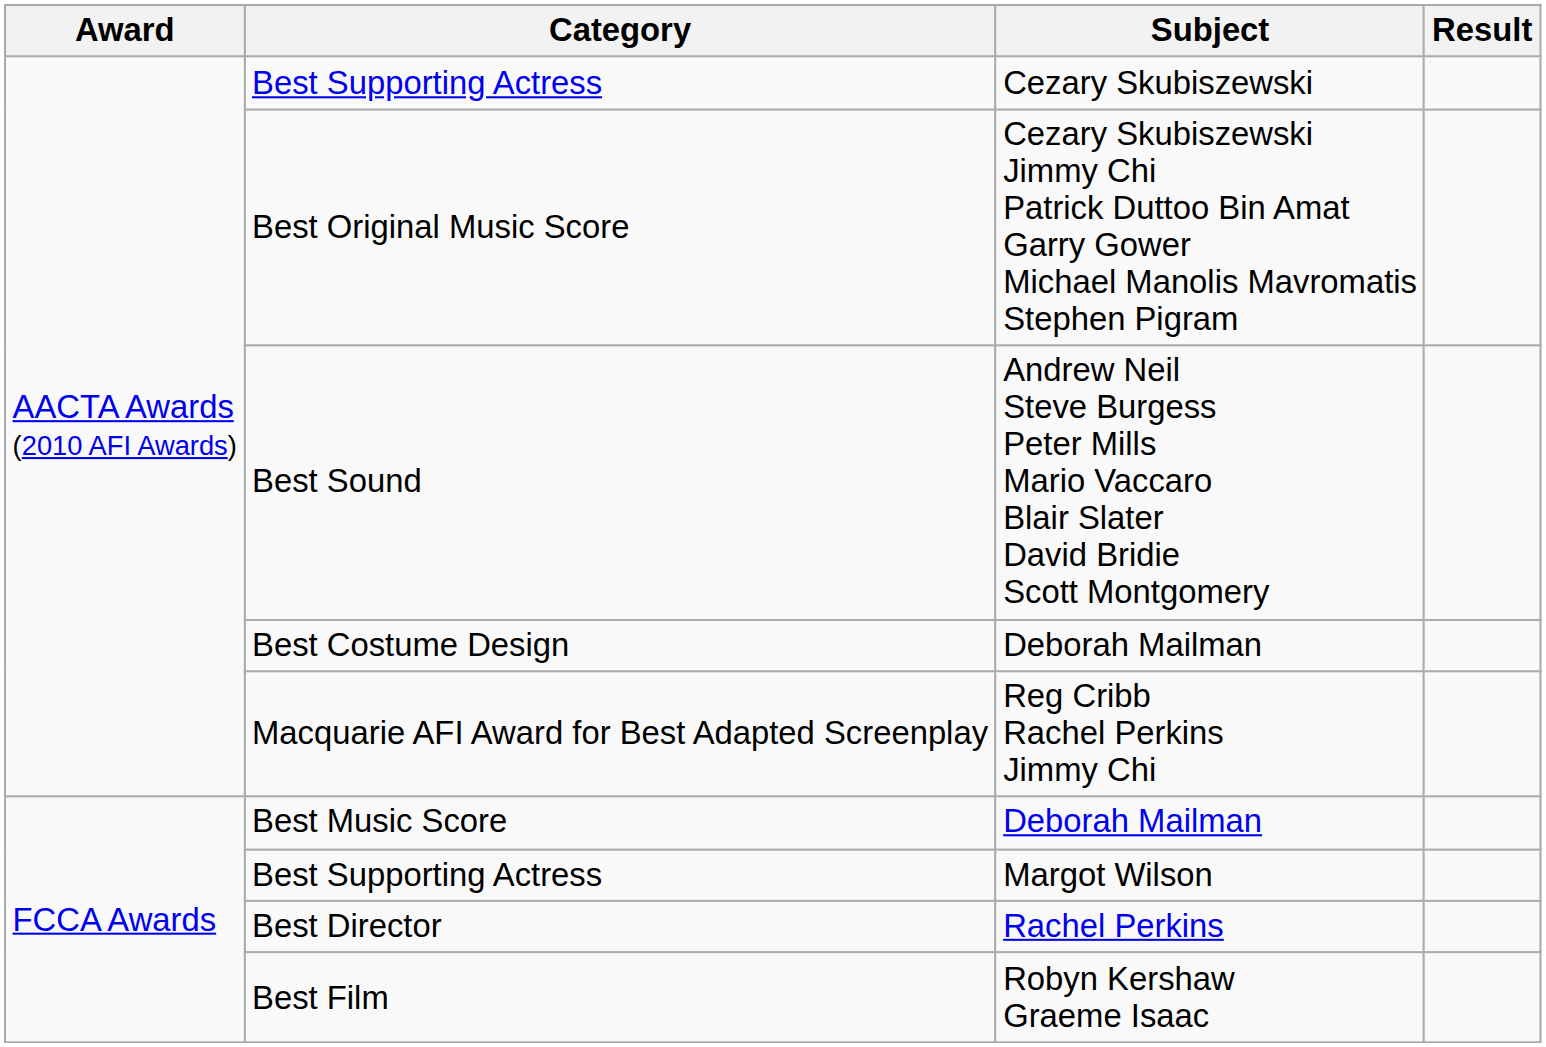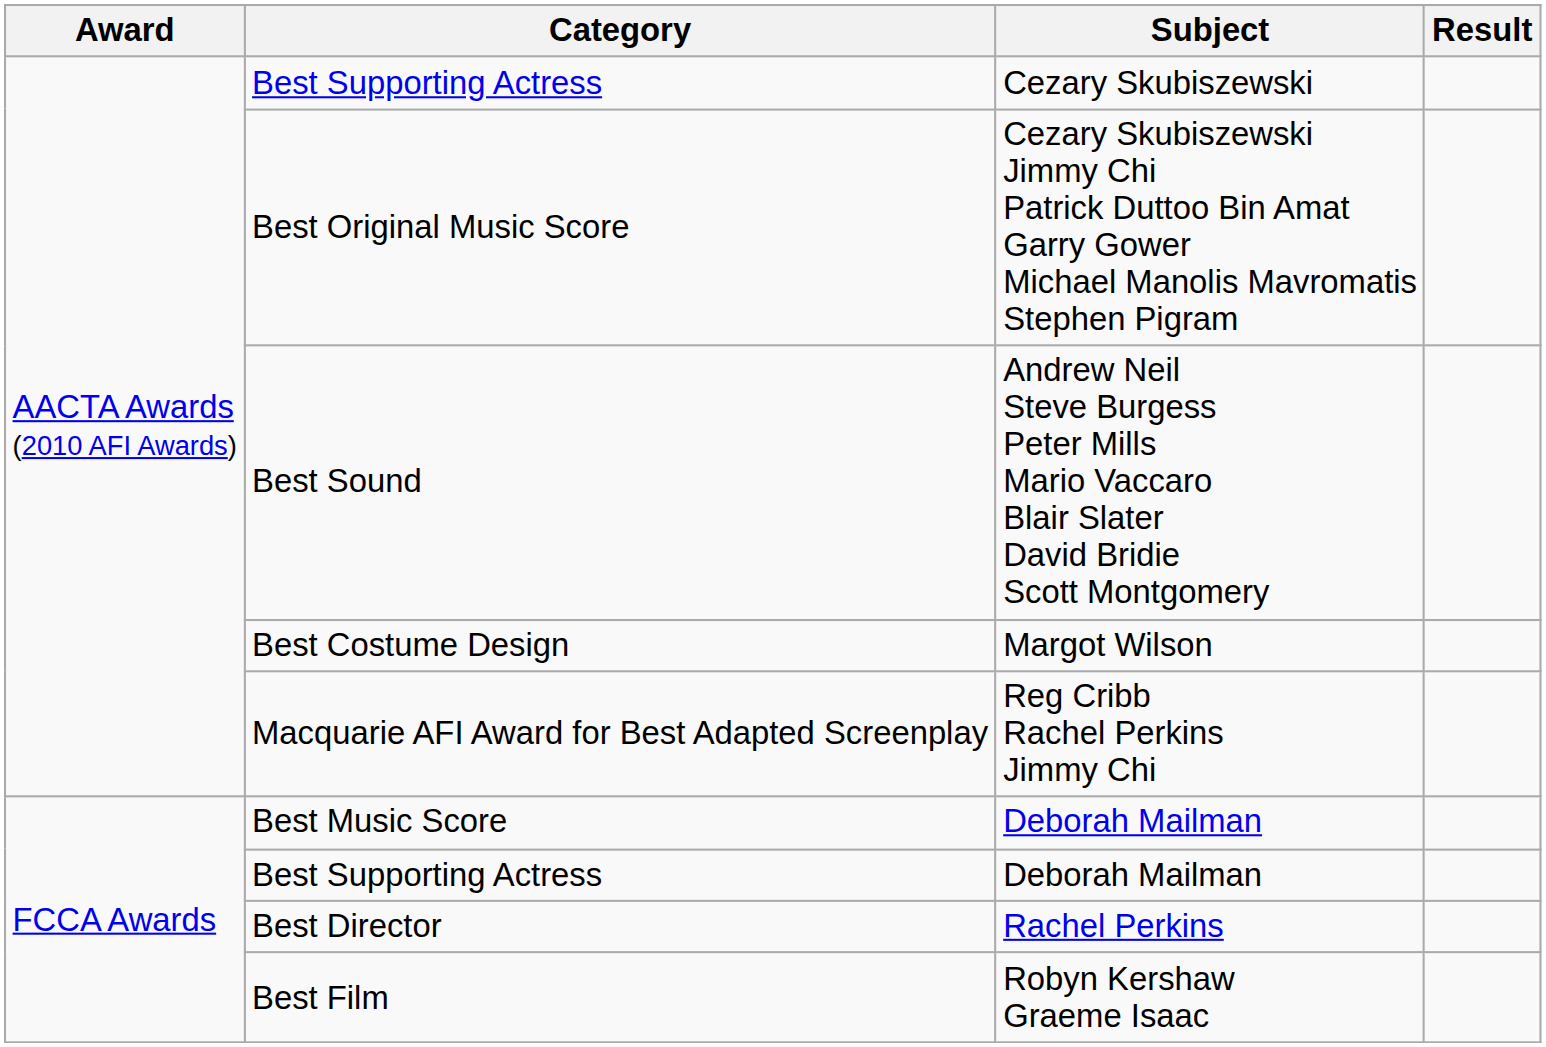Best Costume Design | Subject: Deborah Mailman -> Margot Wilson
FCCA Awards / Best Supporting Actress | Subject: Margot Wilson -> Deborah Mailman
